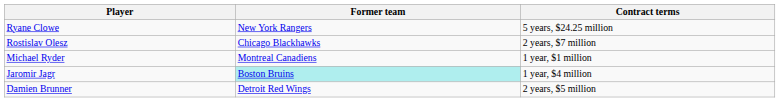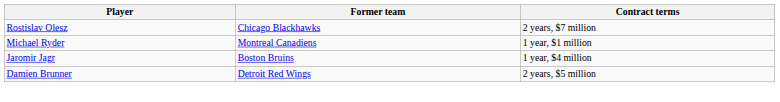- row: Ryane Clowe | New York Rangers | 5 years, $24.25 million
Jaromir Jagr | Former team: paleturquoise background -> no background
